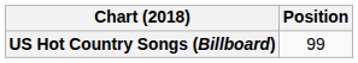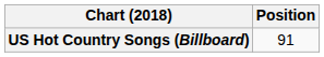US Hot Country Songs (Billboard) | Position: 99 -> 91
